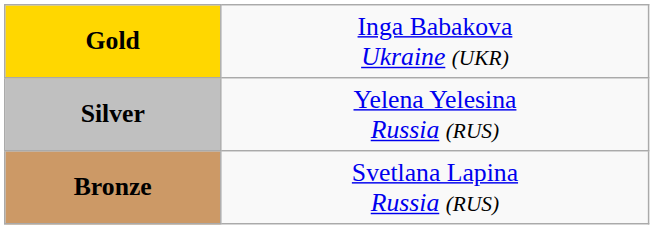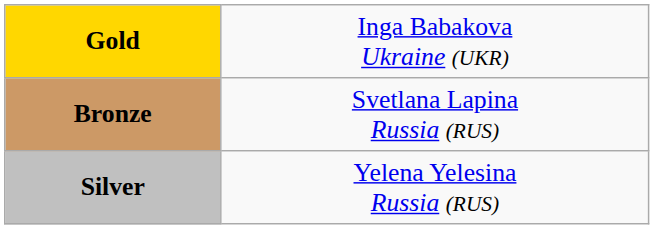rows swapped: Silver <-> Bronze
